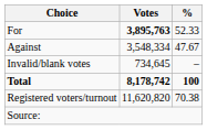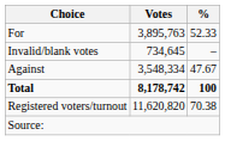For | Votes: bold -> normal
rows swapped: Against <-> Invalid/blank votes
